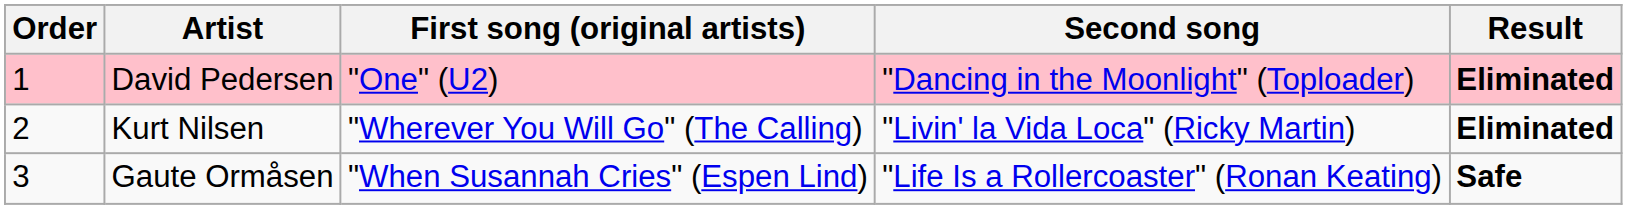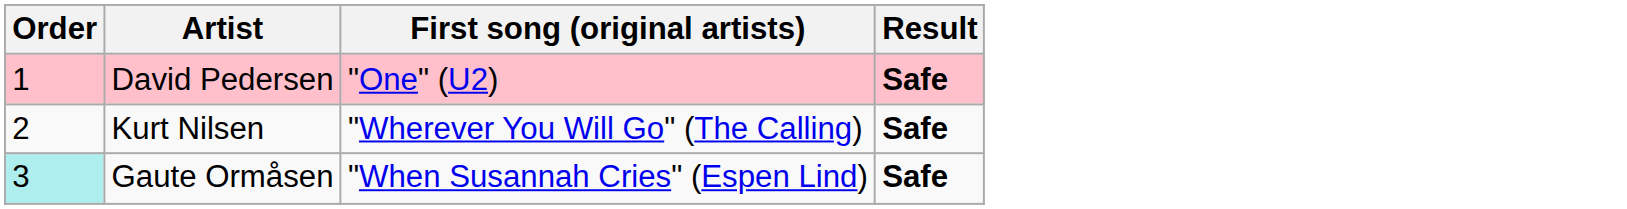- column: Second song | "Dancing in the Moonlight" (Toploader) | "Livin' la Vida Loca" (Ricky Martin) | "Life Is a Rollercoaster" (Ronan Keating)
David Pedersen | Result: Eliminated -> Safe
Kurt Nilsen | Result: Eliminated -> Safe
Gaute Ormåsen | Order: no background -> paleturquoise background
